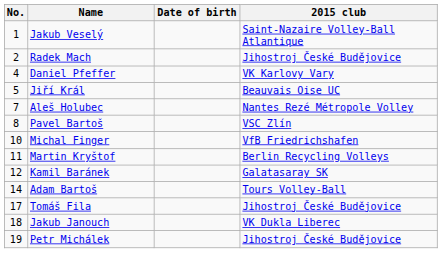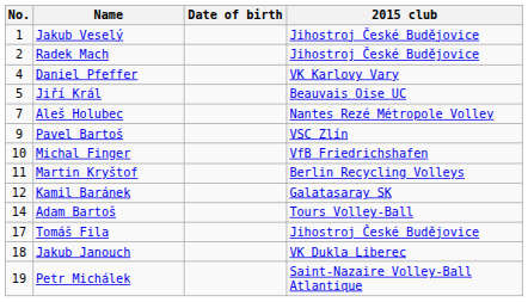Jakub Veselý | 2015 club: Saint-Nazaire Volley-Ball Atlantique -> Jihostroj České Budějovice
Pavel Bartoš | No.: 8 -> 9
Petr Michálek | 2015 club: Jihostroj České Budějovice -> Saint-Nazaire Volley-Ball Atlantique
